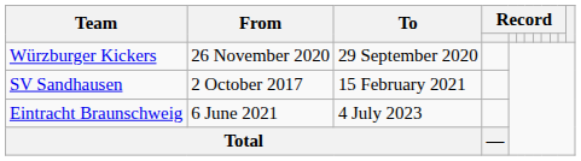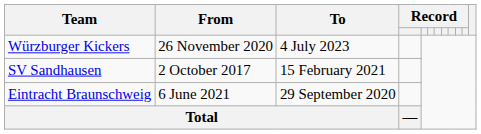Würzburger Kickers | To: 29 September 2020 -> 4 July 2023
Eintracht Braunschweig | To: 4 July 2023 -> 29 September 2020
